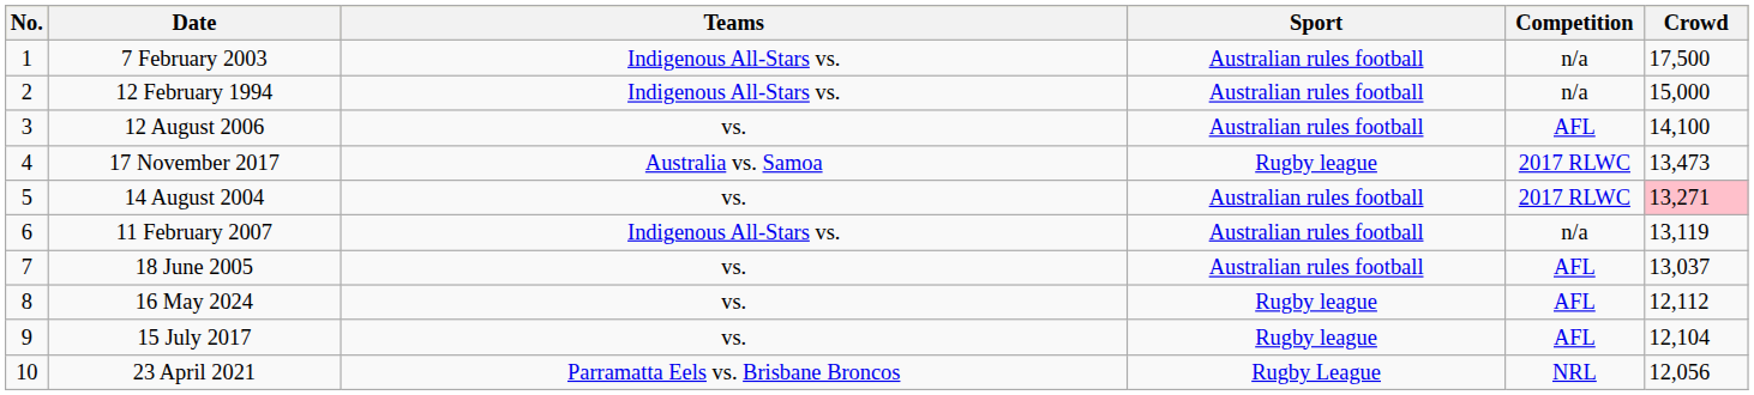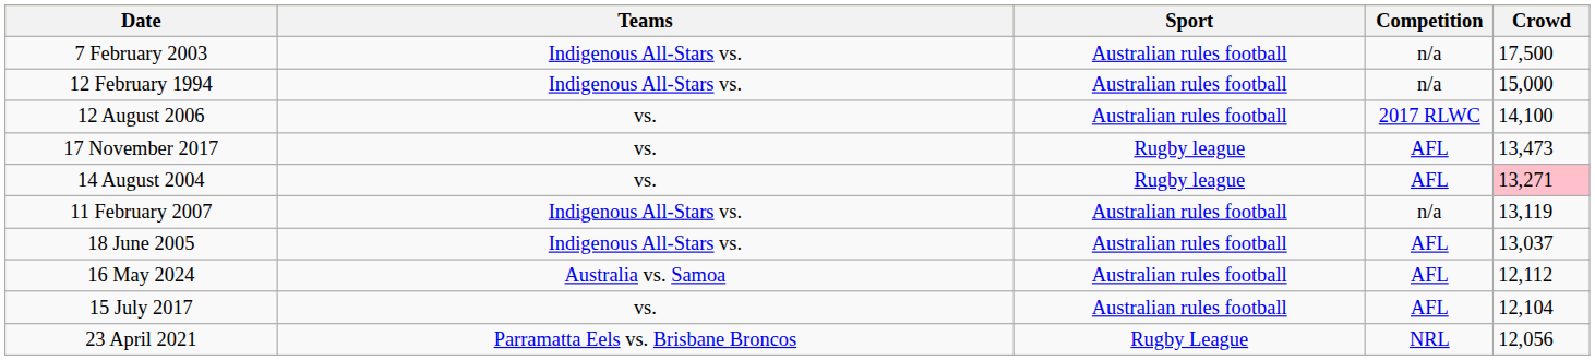- column: No. | 1 | 2 | 3 | 4 | 5 | 6 | 7 | 8 | 9 | 10
12 August 2006 | Competition: AFL -> 2017 RLWC
17 November 2017 | Teams: Australia vs. Samoa -> vs.
17 November 2017 | Competition: 2017 RLWC -> AFL
14 August 2004 | Sport: Australian rules football -> Rugby league
14 August 2004 | Competition: 2017 RLWC -> AFL
18 June 2005 | Teams: vs. -> Indigenous All-Stars vs.
16 May 2024 | Teams: vs. -> Australia vs. Samoa
16 May 2024 | Sport: Rugby league -> Australian rules football
15 July 2017 | Sport: Rugby league -> Australian rules football
